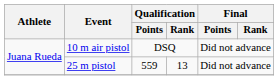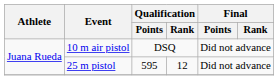25 m pistol | Qualification / Points: 559 -> 595
25 m pistol | Qualification / Rank: 13 -> 12
